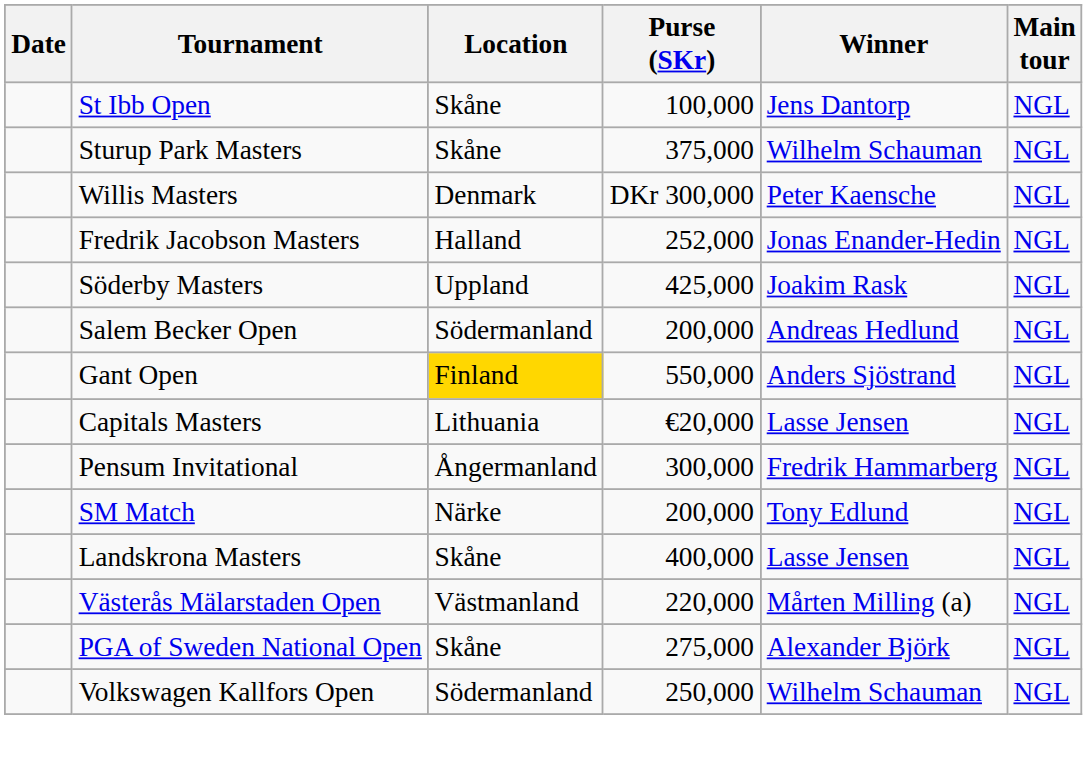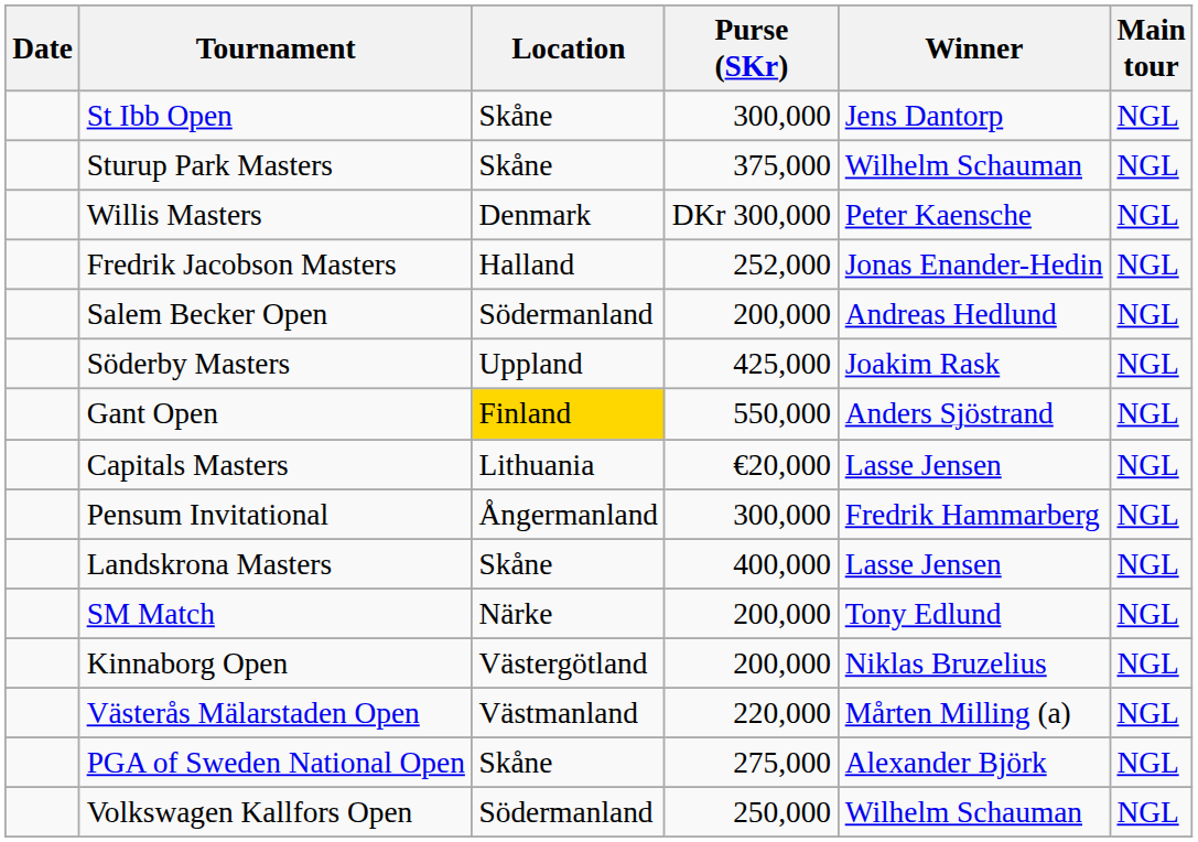St Ibb Open | Purse (SKr): 100,000 -> 300,000
rows swapped: Söderby Masters <-> Salem Becker Open
rows swapped: SM Match <-> Landskrona Masters
+ row: Kinnaborg Open | Västergötland | 200,000 | Niklas Bruzelius | NGL
